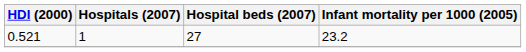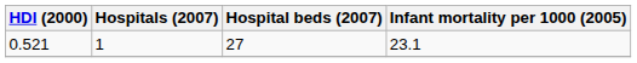0.521 | Infant mortality per 1000 (2005): 23.2 -> 23.1
